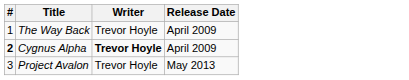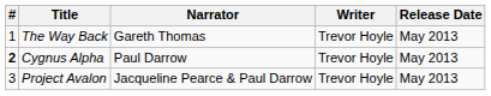+ column: Narrator | Gareth Thomas | Paul Darrow | Jacqueline Pearce & Paul Darrow
The Way Back | Release Date: April 2009 -> May 2013
Cygnus Alpha | Writer: bold -> normal
Cygnus Alpha | Release Date: April 2009 -> May 2013
